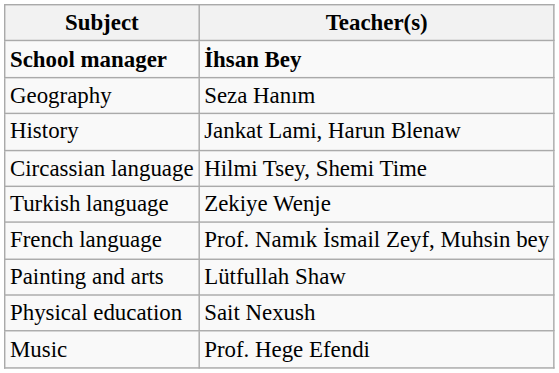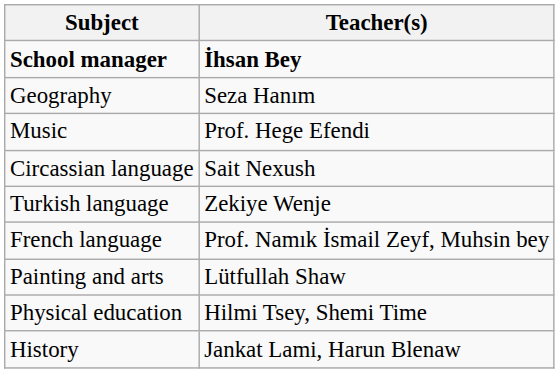rows swapped: History <-> Music
Circassian language | Teacher(s): Hilmi Tsey, Shemi Time -> Sait Nexush
Physical education | Teacher(s): Sait Nexush -> Hilmi Tsey, Shemi Time
